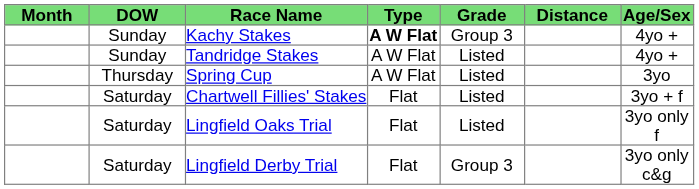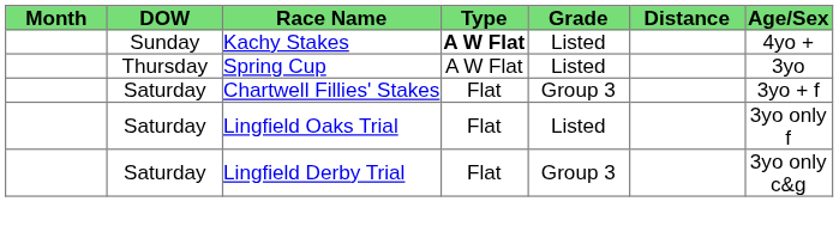Kachy Stakes | Grade: Group 3 -> Listed
- row: Sunday | Tandridge Stakes | A W Flat | Listed | 4yo +
Chartwell Fillies' Stakes | Grade: Listed -> Group 3
